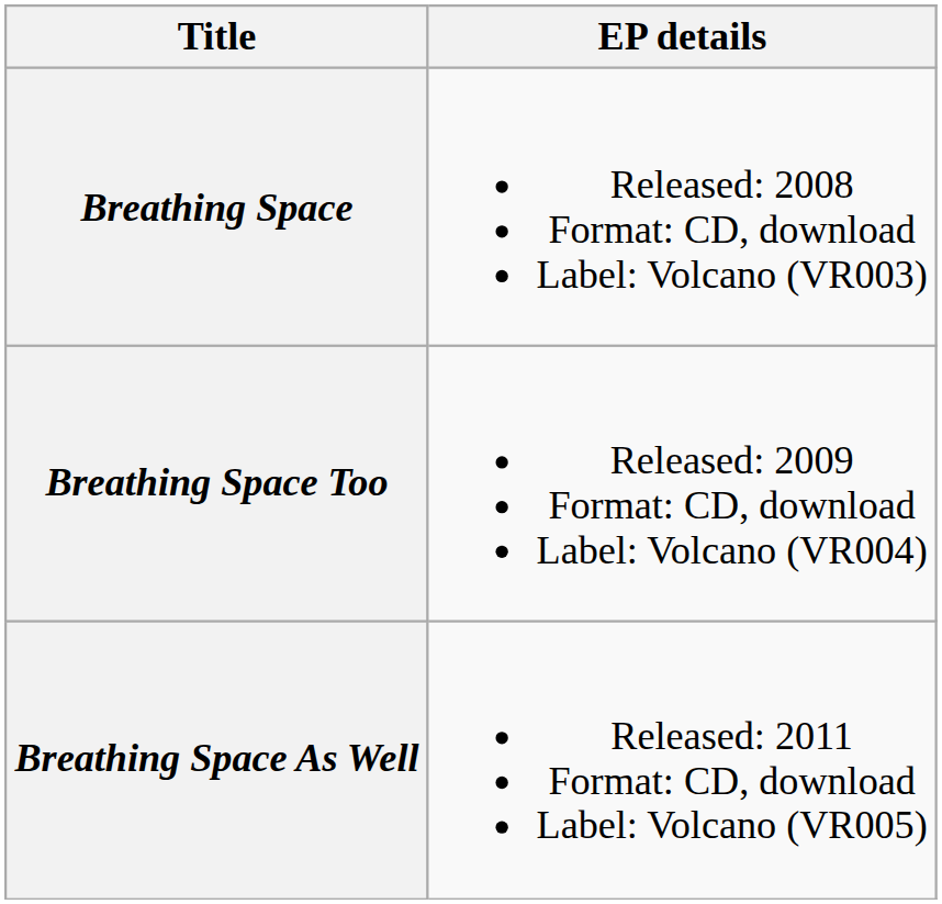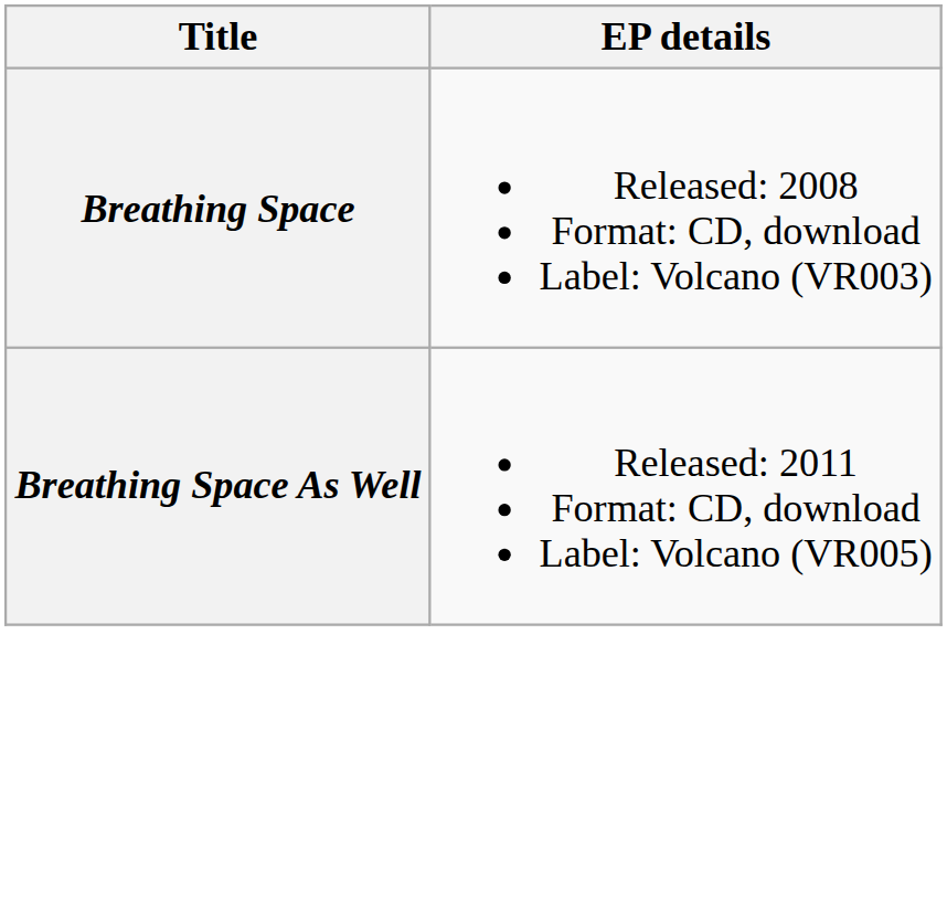- row: Breathing Space Too | Released: 2009 Format: CD, download Label: Volcano (VR004)
